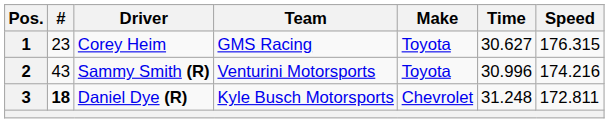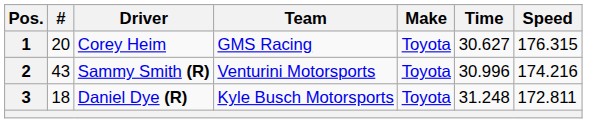1 | #: 23 -> 20
3 | #: bold -> normal
3 | Make: Chevrolet -> Toyota
